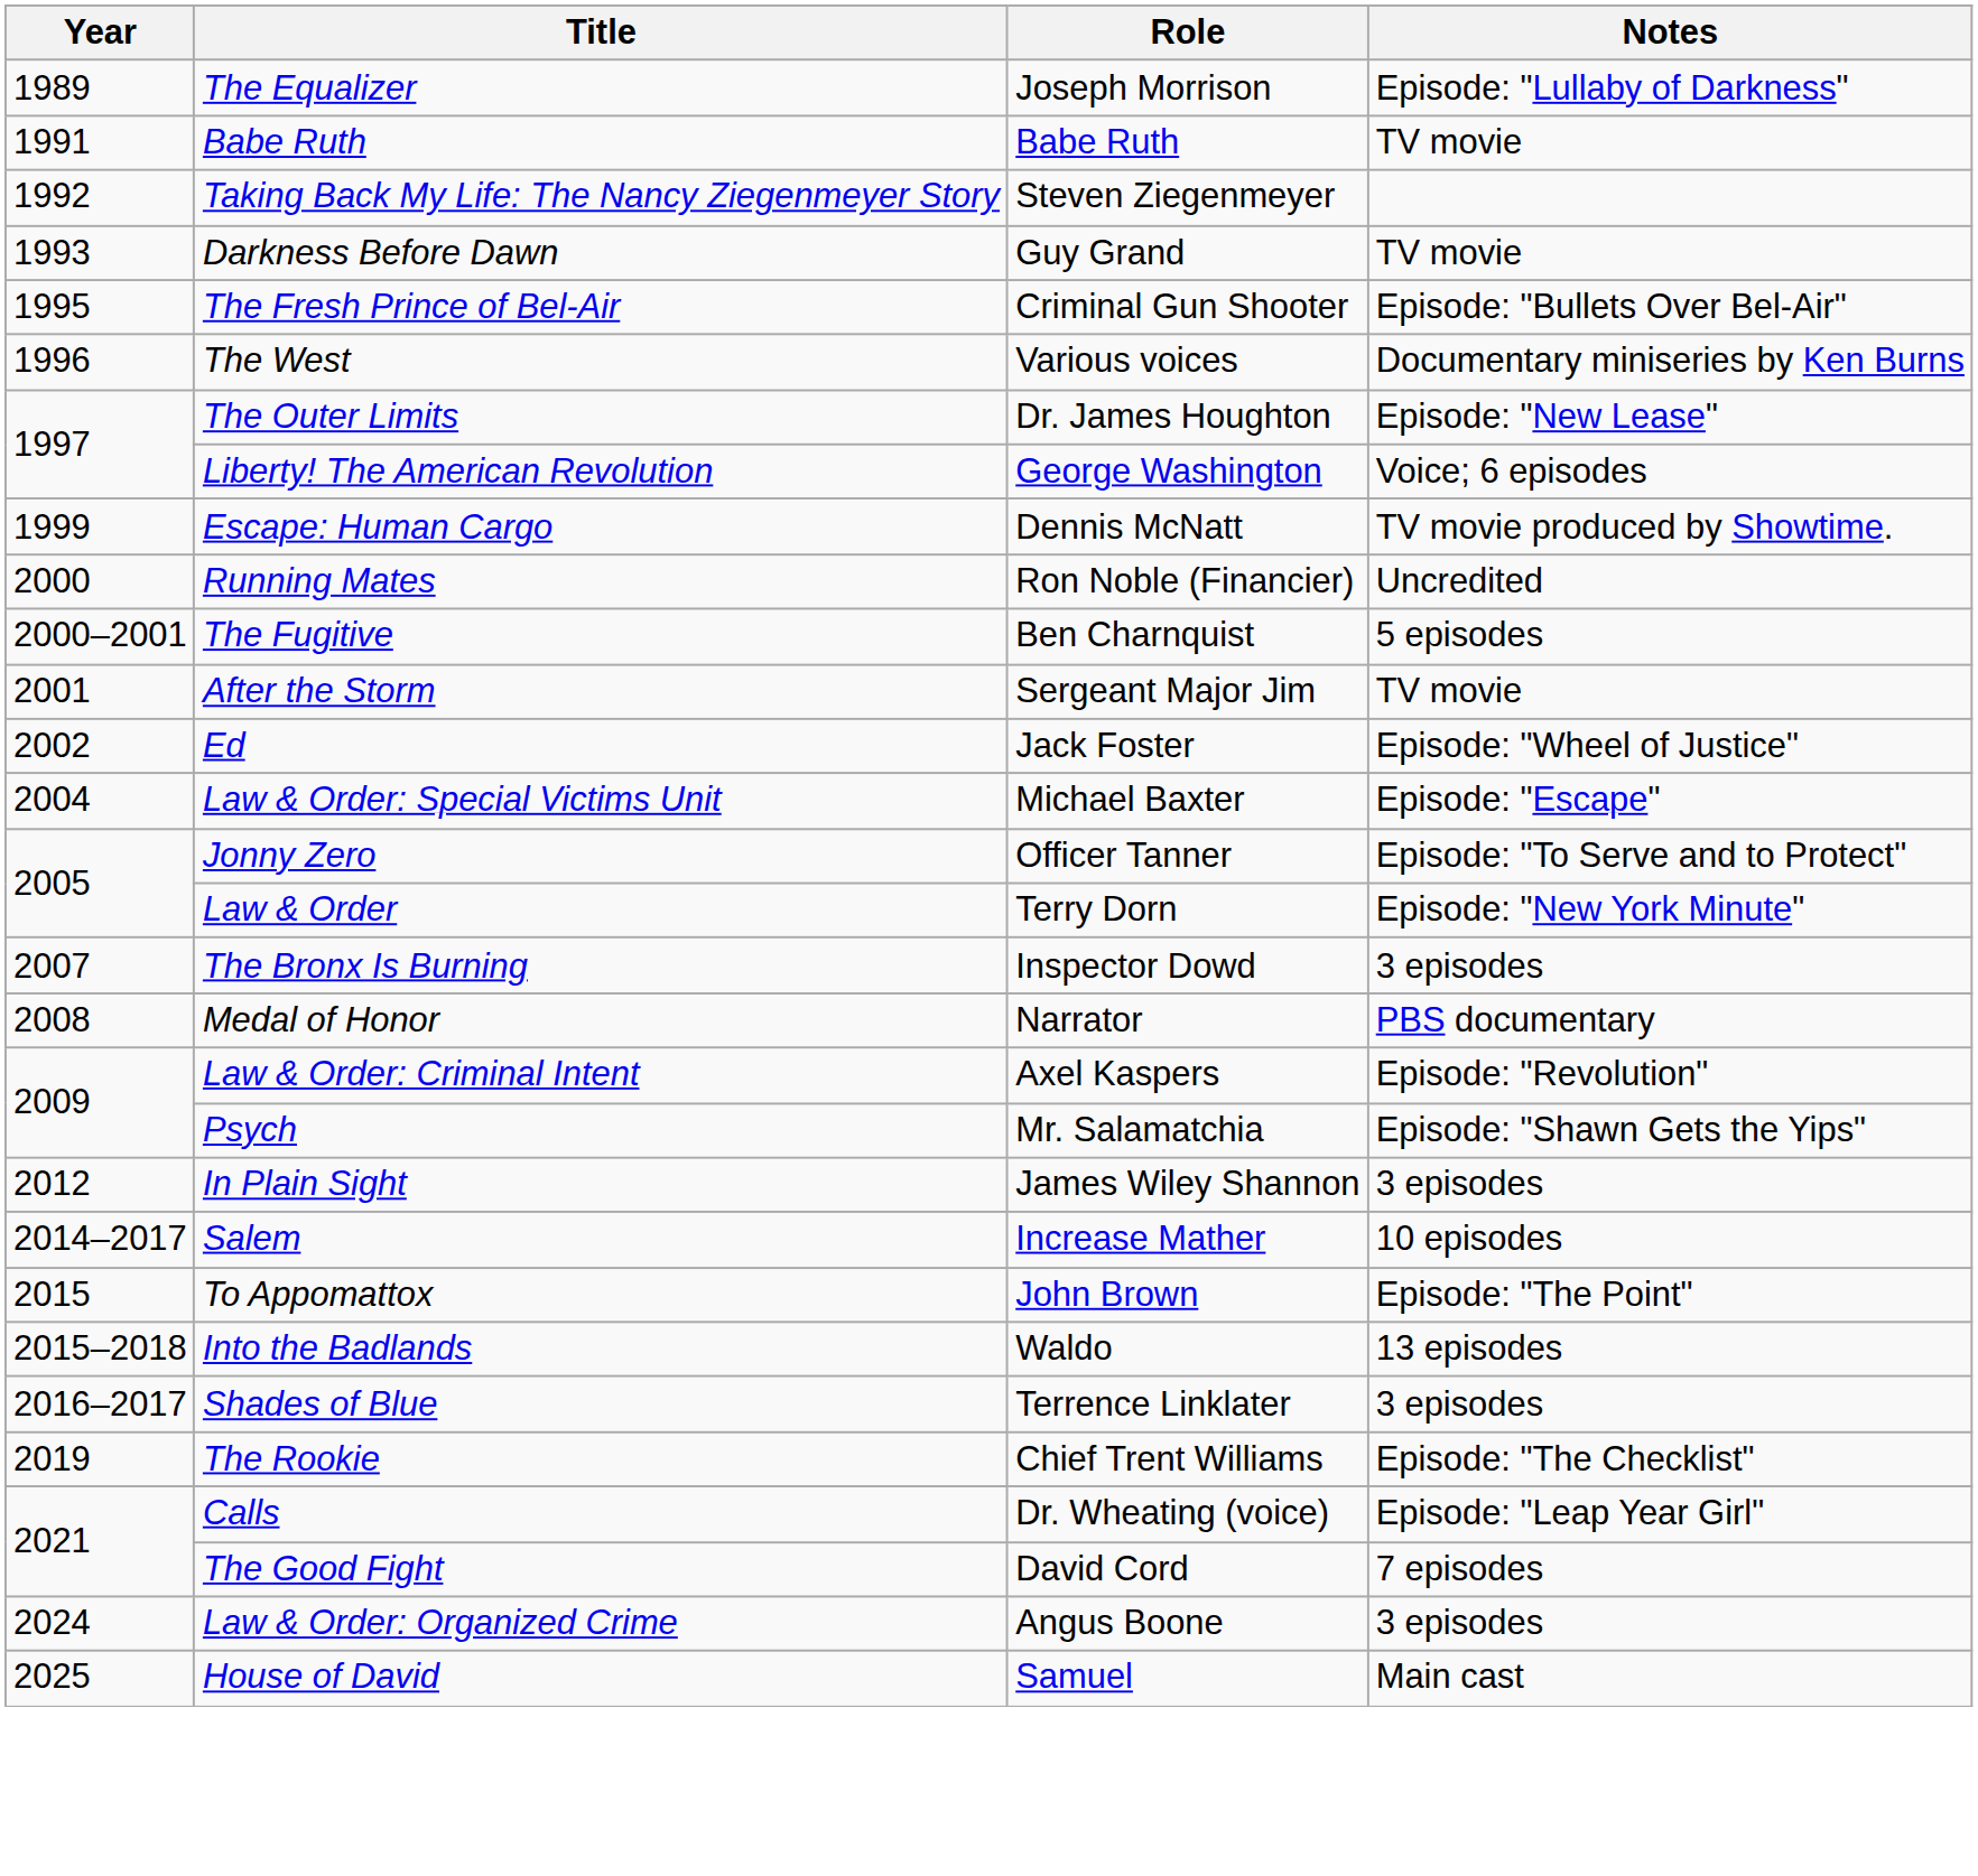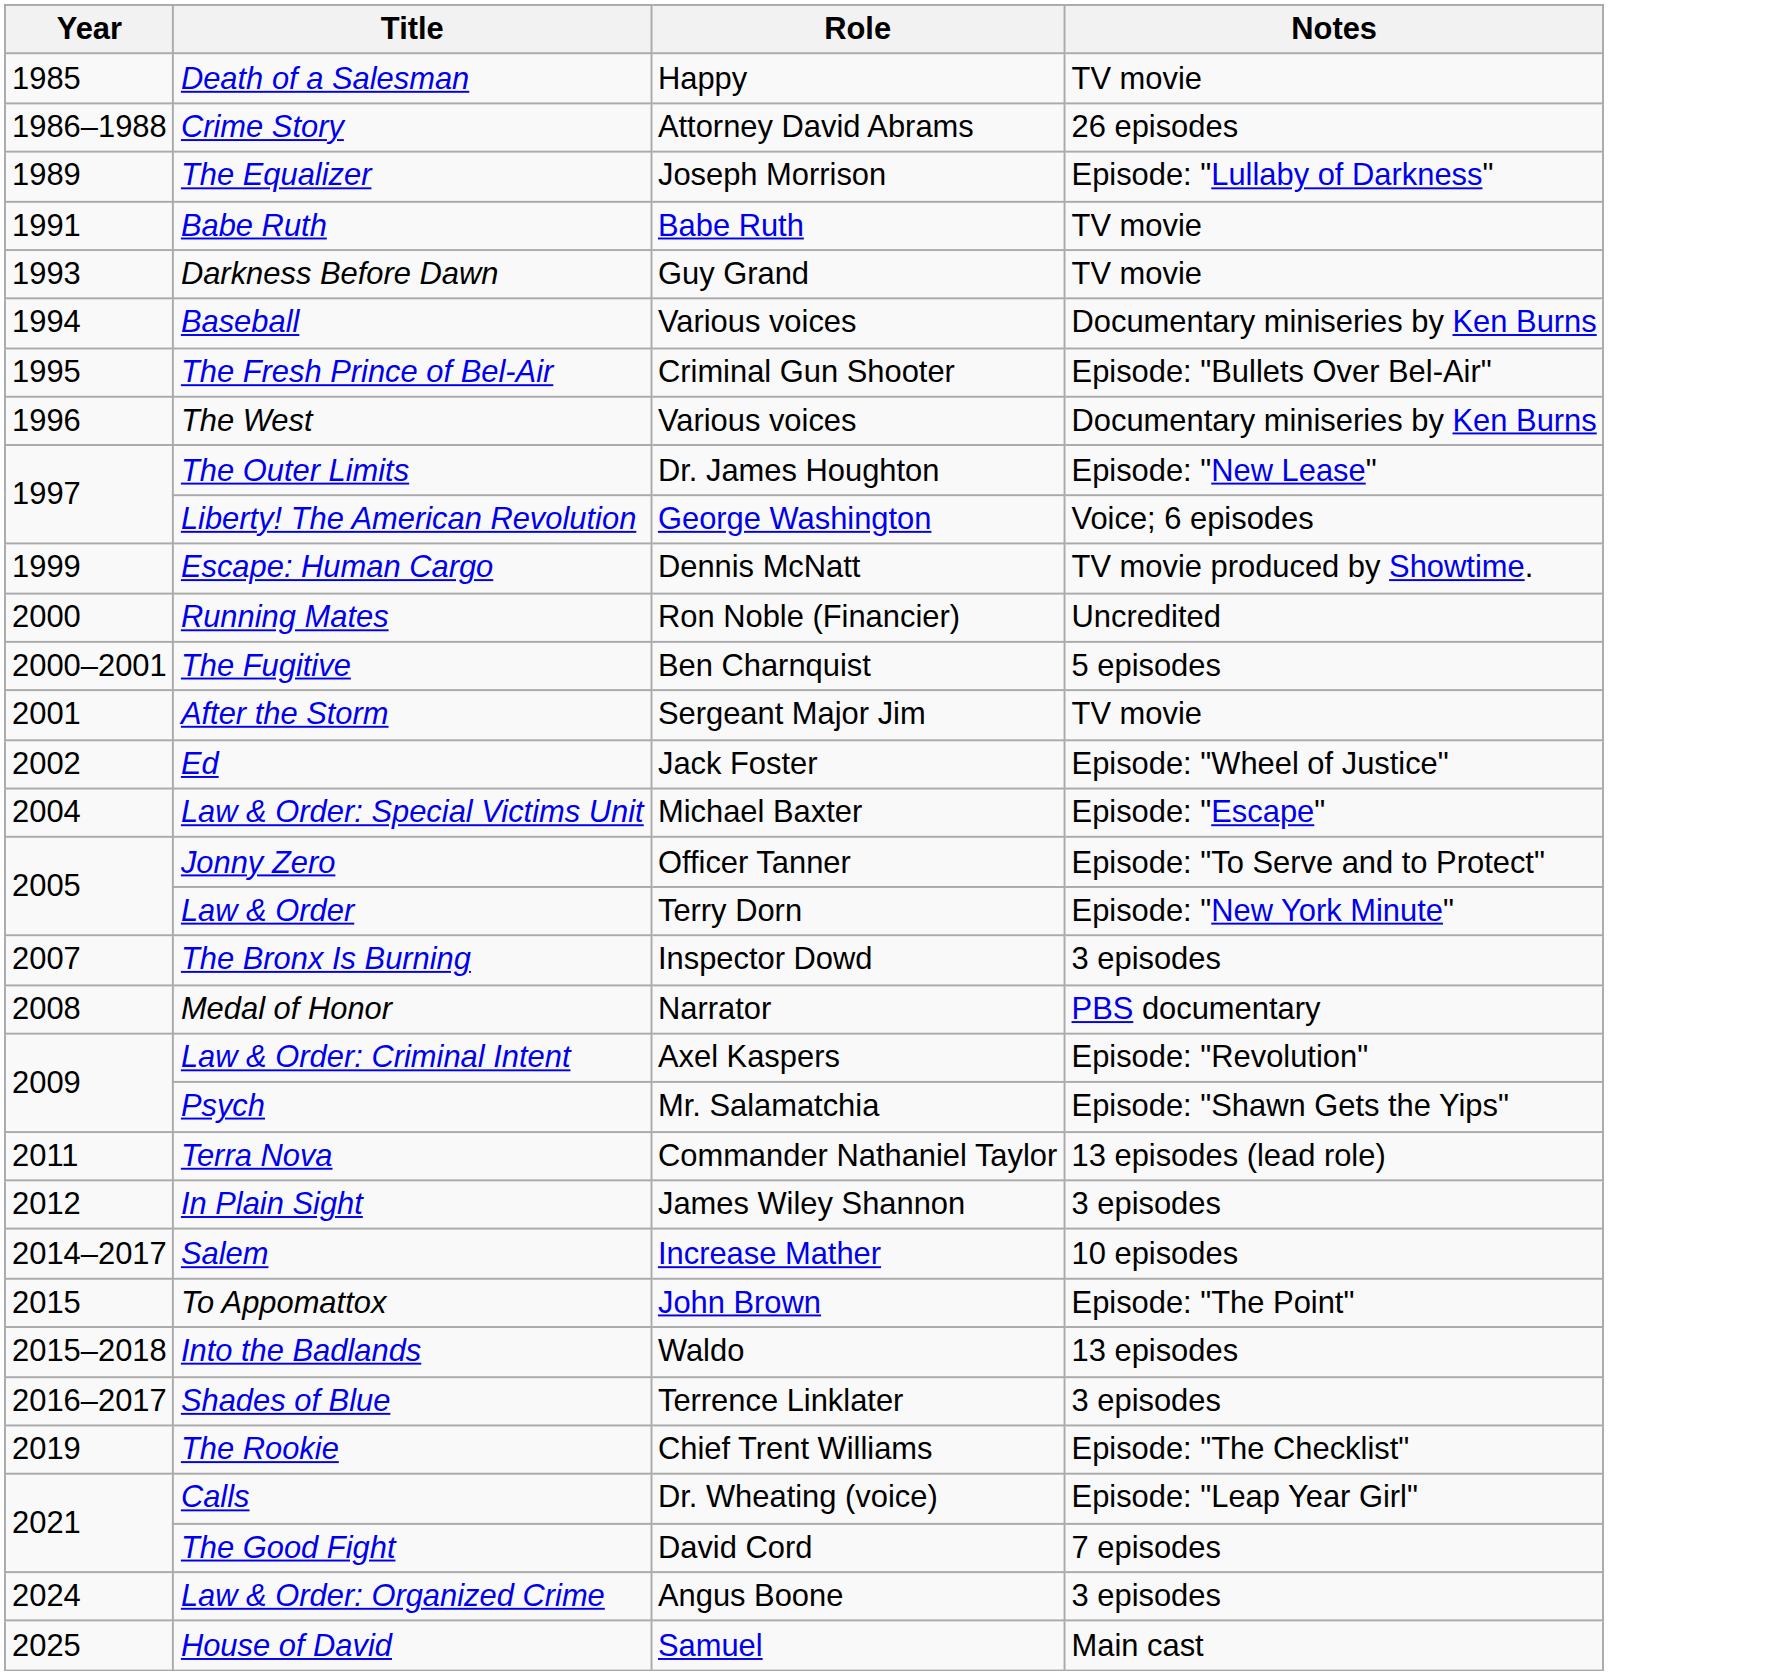+ row: 1985 | Death of a Salesman | Happy | TV movie
+ row: 1986–1988 | Crime Story | Attorney David Abrams | 26 episodes
- row: 1992 | Taking Back My Life: The Nancy Ziegenmeyer Story | Steven Ziegenmeyer
+ row: 1994 | Baseball | Various voices | Documentary miniseries by Ken Burns
+ row: 2011 | Terra Nova | Commander Nathaniel Taylor | 13 episodes (lead role)
